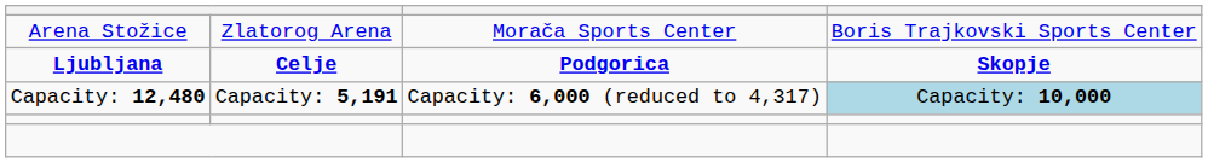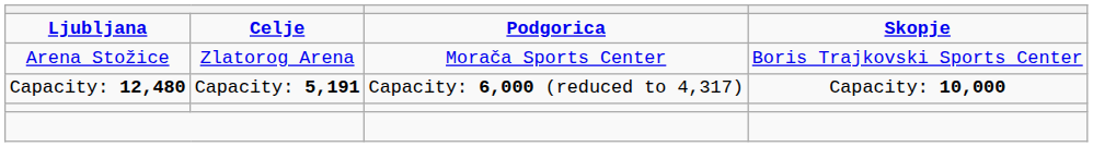rows swapped: Ljubljana <-> Arena Stožice
Capacity: 12,480 | column 4: lightblue background -> no background
